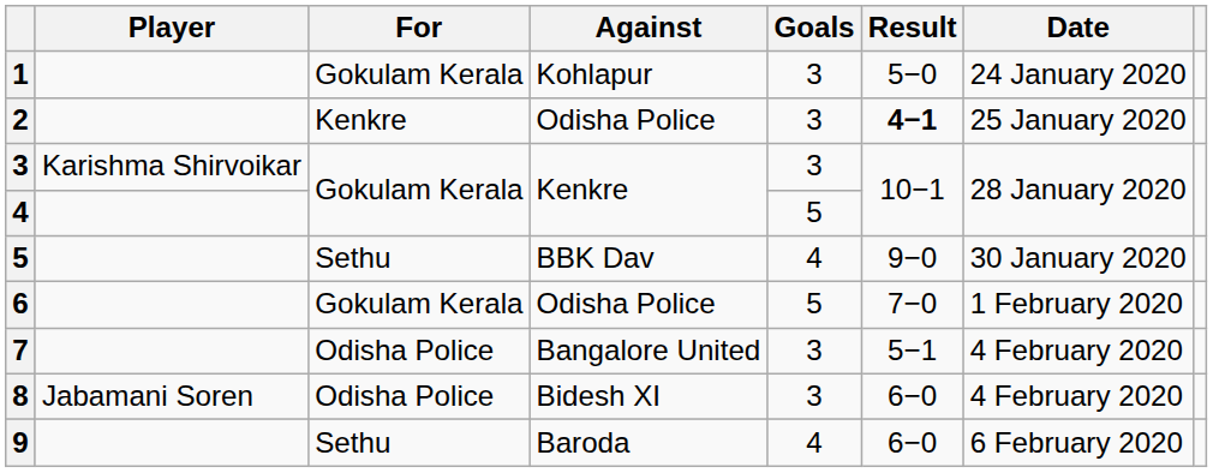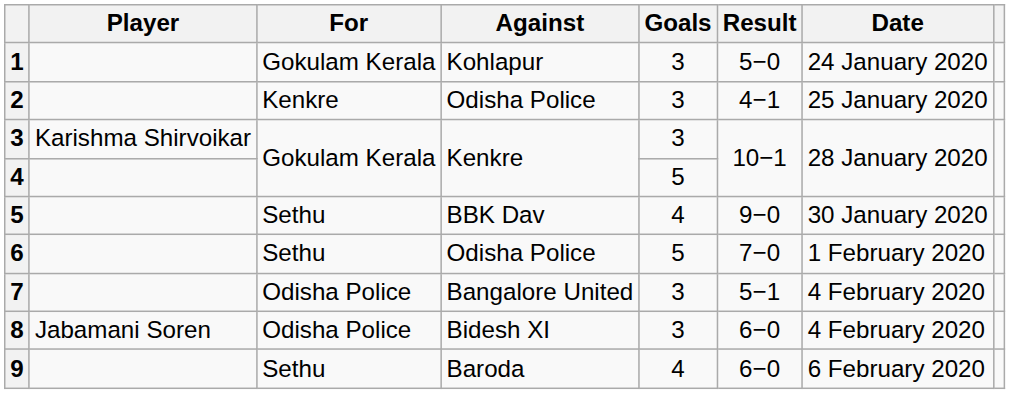2 | Result: bold -> normal
6 | For: Gokulam Kerala -> Sethu
